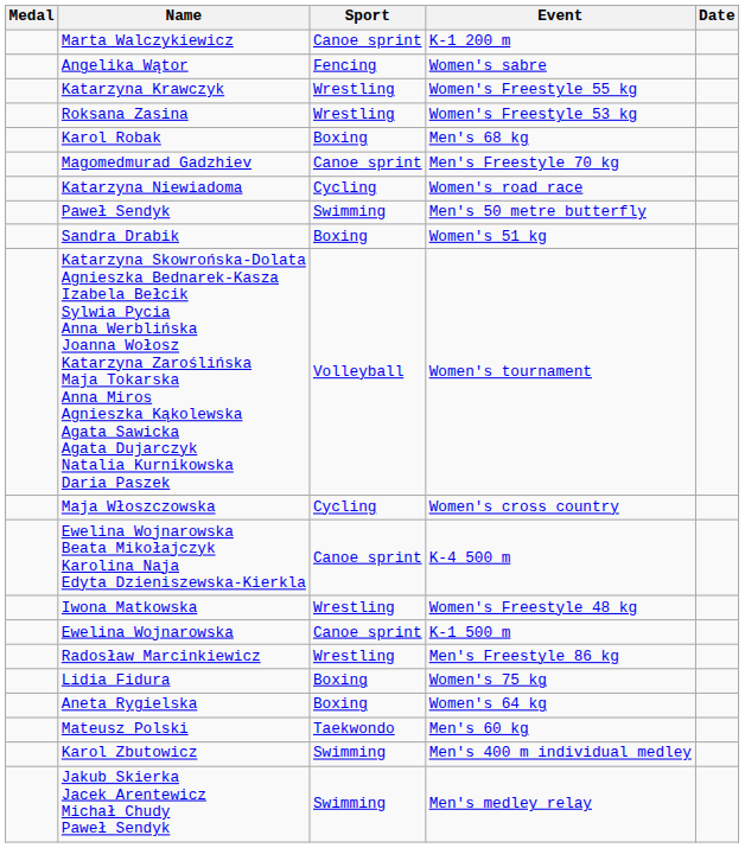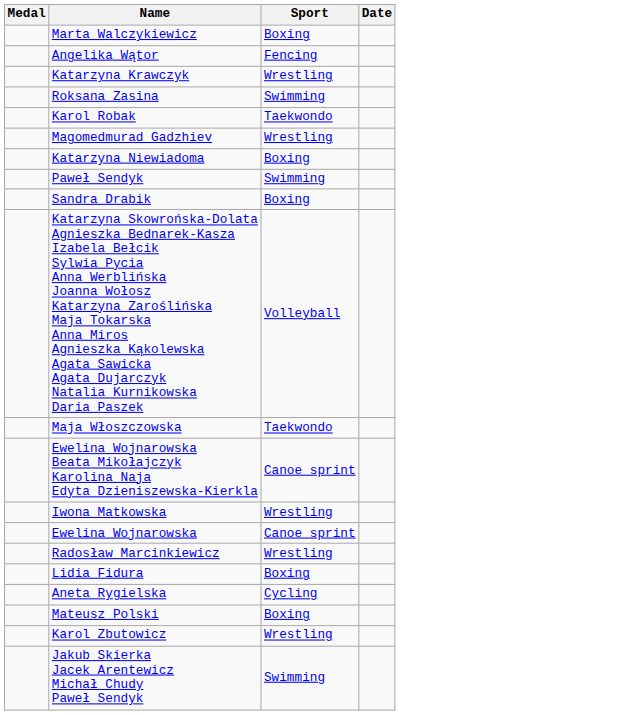- column: Event | K-1 200 m | Women's sabre | Women's Freestyle 55 kg | Women's Freestyle 53 kg | Men's 68 kg | Men's Freestyle 70 kg | Women's road race | Men's 50 metre butterfly | Women's 51 kg | Women's tournament | Women's cross country | K-4 500 m | Women's Freestyle 48 kg | K-1 500 m | Men's Freestyle 86 kg | Women's 75 kg | Women's 64 kg | Men's 60 kg | Men's 400 m individual medley | Men's medley relay
Marta Walczykiewicz | Sport: Canoe sprint -> Boxing
Roksana Zasina | Sport: Wrestling -> Swimming
Karol Robak | Sport: Boxing -> Taekwondo
Magomedmurad Gadzhiev | Sport: Canoe sprint -> Wrestling
Katarzyna Niewiadoma | Sport: Cycling -> Boxing
Maja Włoszczowska | Sport: Cycling -> Taekwondo
Aneta Rygielska | Sport: Boxing -> Cycling
Mateusz Polski | Sport: Taekwondo -> Boxing
Karol Zbutowicz | Sport: Swimming -> Wrestling
